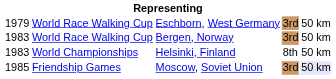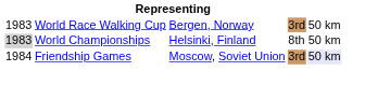- row: 1979 | World Race Walking Cup | Eschborn, West Germany | 3rd | 50 km
Helsinki, Finland | column 1: no background -> lightgrey background
Moscow, Soviet Union | column 1: 1985 -> 1984
